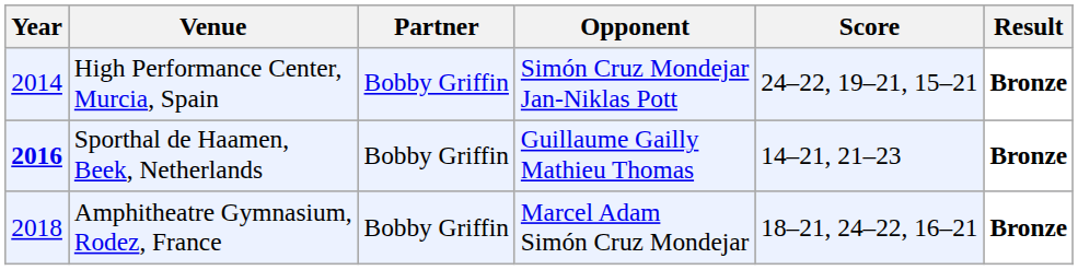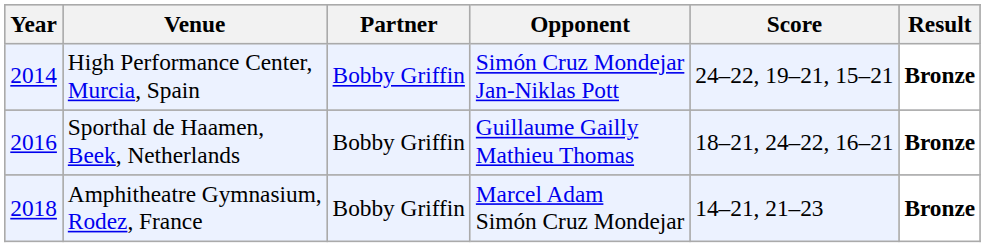Sporthal de Haamen, Beek, Netherlands | Year: bold -> normal
Sporthal de Haamen, Beek, Netherlands | Score: 14–21, 21–23 -> 18–21, 24–22, 16–21
Amphitheatre Gymnasium, Rodez, France | Score: 18–21, 24–22, 16–21 -> 14–21, 21–23
